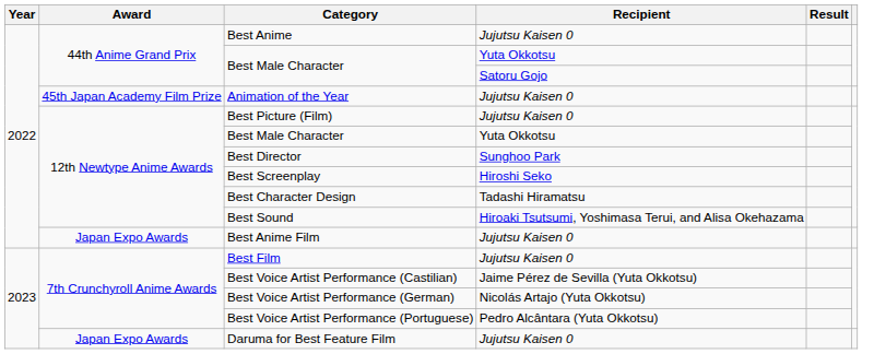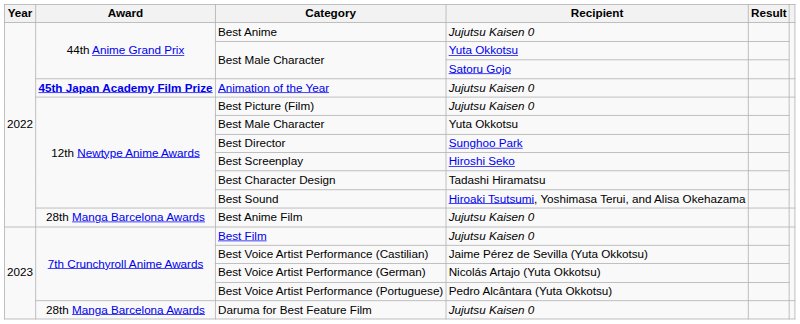Animation of the Year | Award: normal -> bold
Best Anime Film | Award: Japan Expo Awards -> 28th Manga Barcelona Awards
Daruma for Best Feature Film | Award: Japan Expo Awards -> 28th Manga Barcelona Awards
